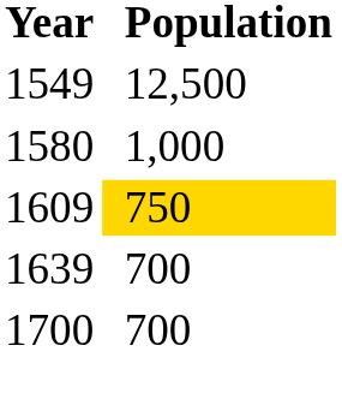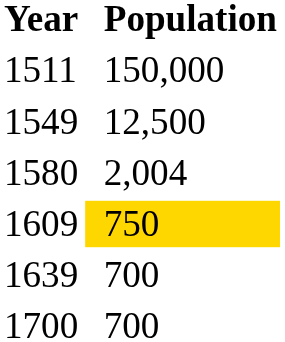+ row: 1511 | 150,000
1580 | Population: 1,000 -> 2,004
